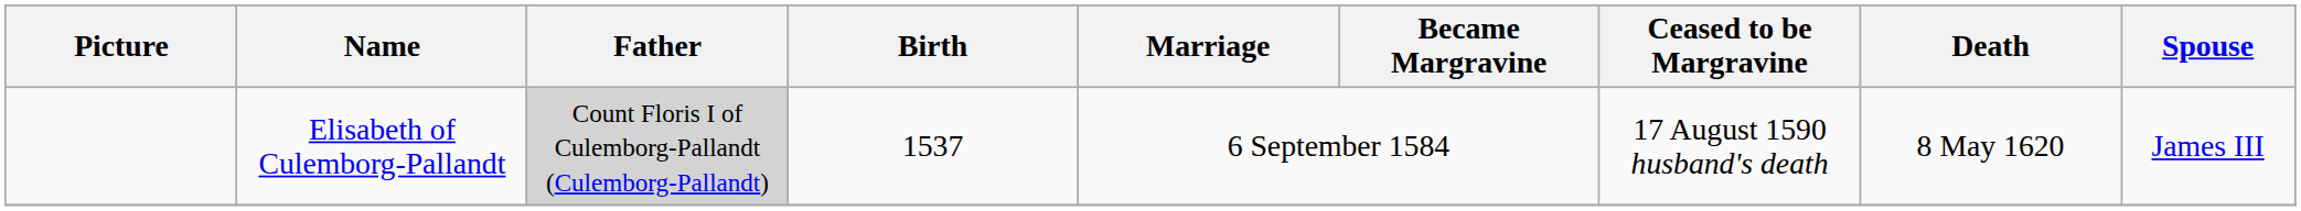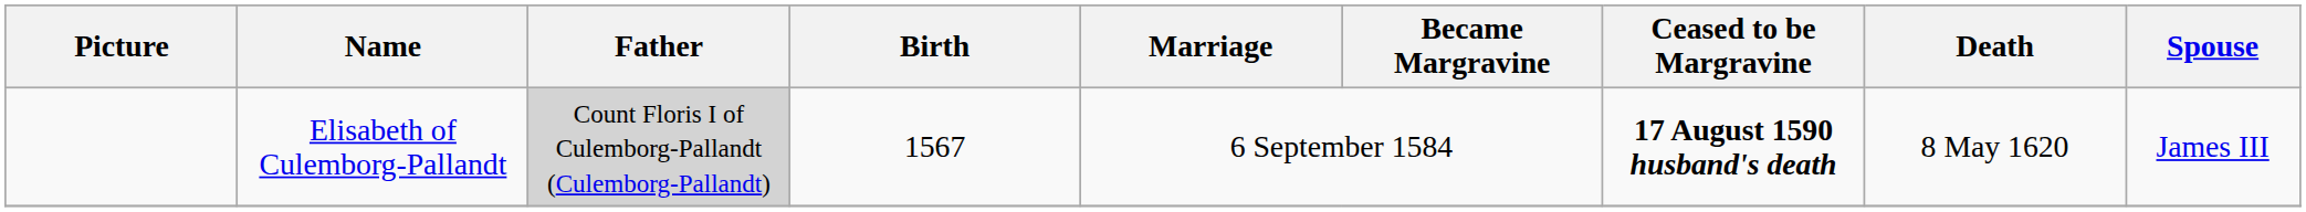Elisabeth of Culemborg-Pallandt | Birth: 1537 -> 1567
Elisabeth of Culemborg-Pallandt | Ceased to be Margravine: normal -> bold
